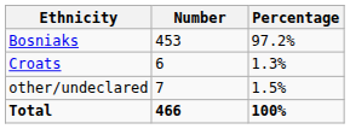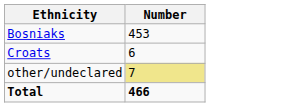- column: Percentage | 97.2% | 1.3% | 1.5% | 100%
other/undeclared | Number: no background -> khaki background
